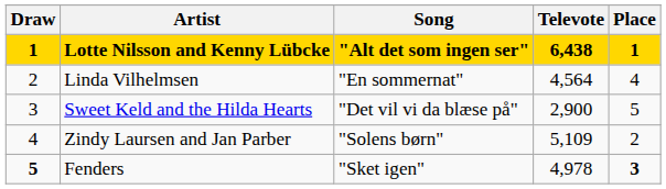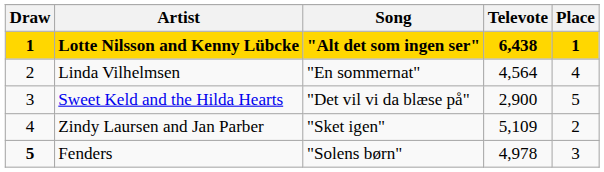Zindy Laursen and Jan Parber | Song: "Solens børn" -> "Sket igen"
Fenders | Song: "Sket igen" -> "Solens børn"
Fenders | Place: bold -> normal
